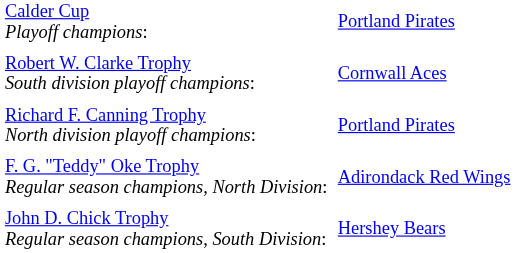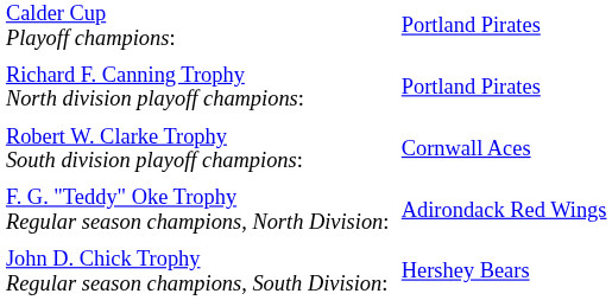rows swapped: Richard F. Canning Trophy North division playoff champions: <-> Robert W. Clarke Trophy South division playoff champions:
